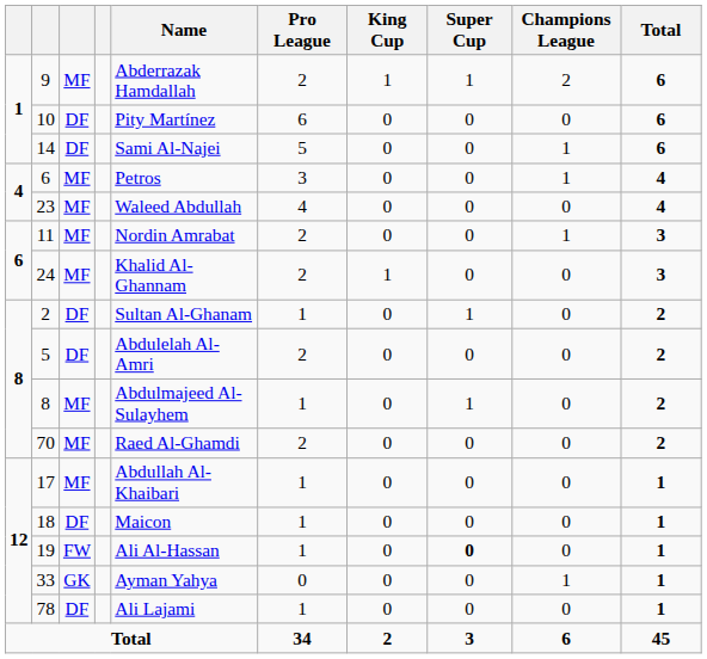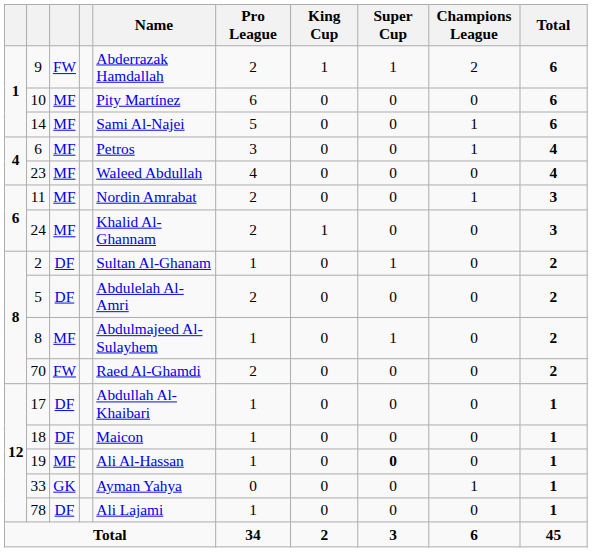9 | column 3: MF -> FW
10 | column 3: DF -> MF
14 | column 3: DF -> MF
70 | column 3: MF -> FW
17 | column 3: MF -> DF
19 | column 3: FW -> MF
